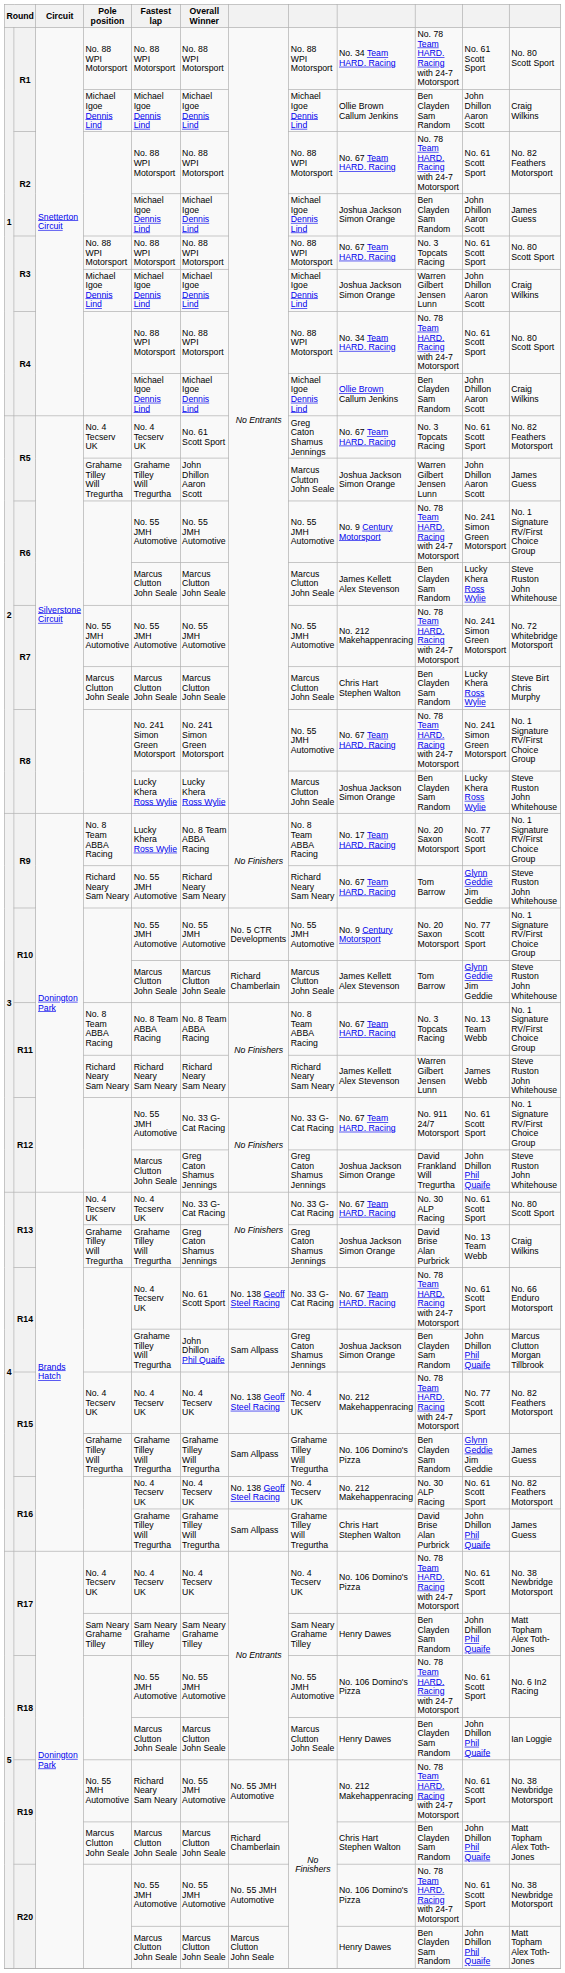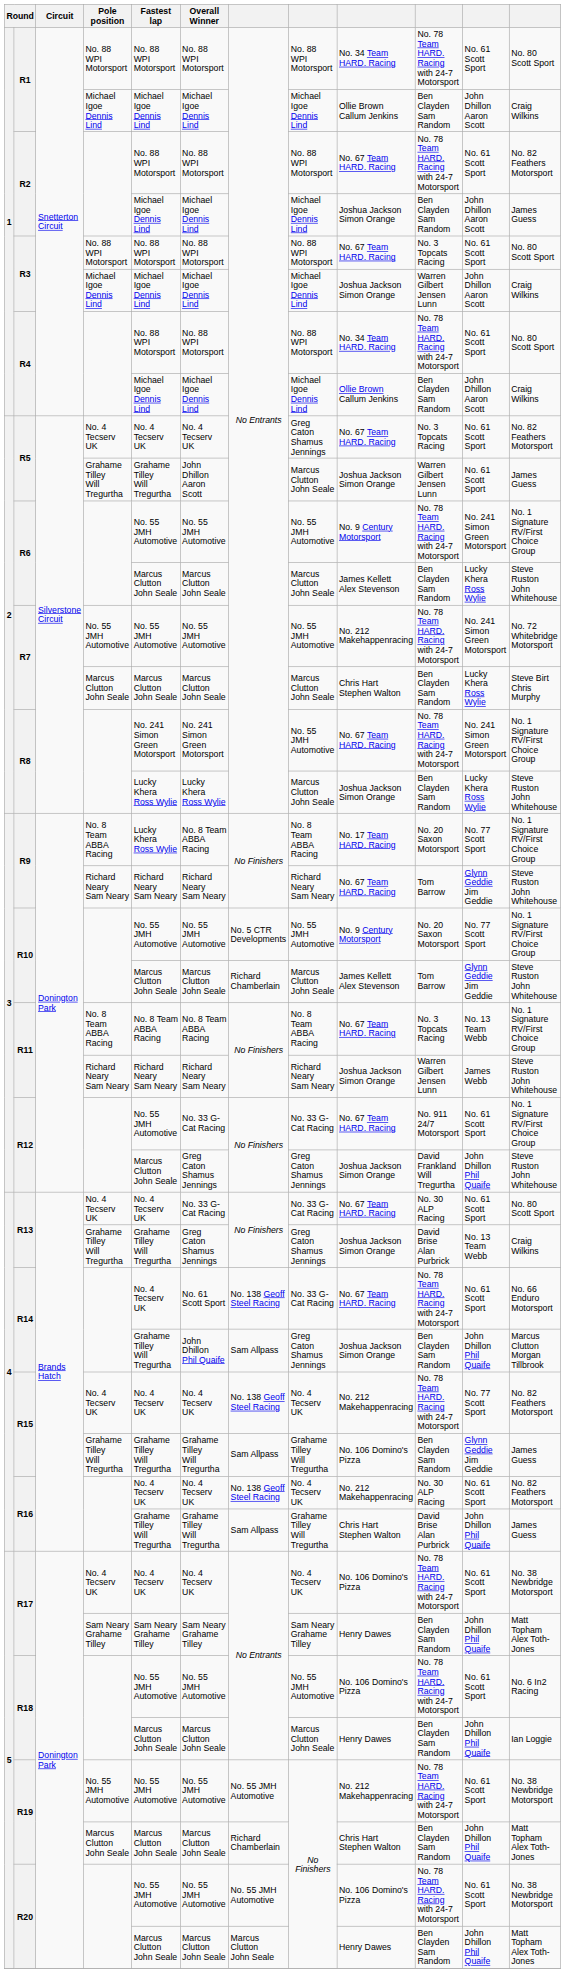R5 / No. 4 Tecserv UK | Overall Winner: No. 61 Scott Sport -> No. 4 Tecserv UK
R5 / Grahame Tilley Will Tregurtha | column 11: John Dhillon Aaron Scott -> No. 61 Scott Sport
R9 / Richard Neary Sam Neary | Fastest lap: No. 55 JMH Automotive -> Richard Neary Sam Neary
R11 / Richard Neary Sam Neary | column 9: James Kellett Alex Stevenson -> Joshua Jackson Simon Orange
R19 / No. 55 JMH Automotive | Fastest lap: Richard Neary Sam Neary -> No. 55 JMH Automotive
